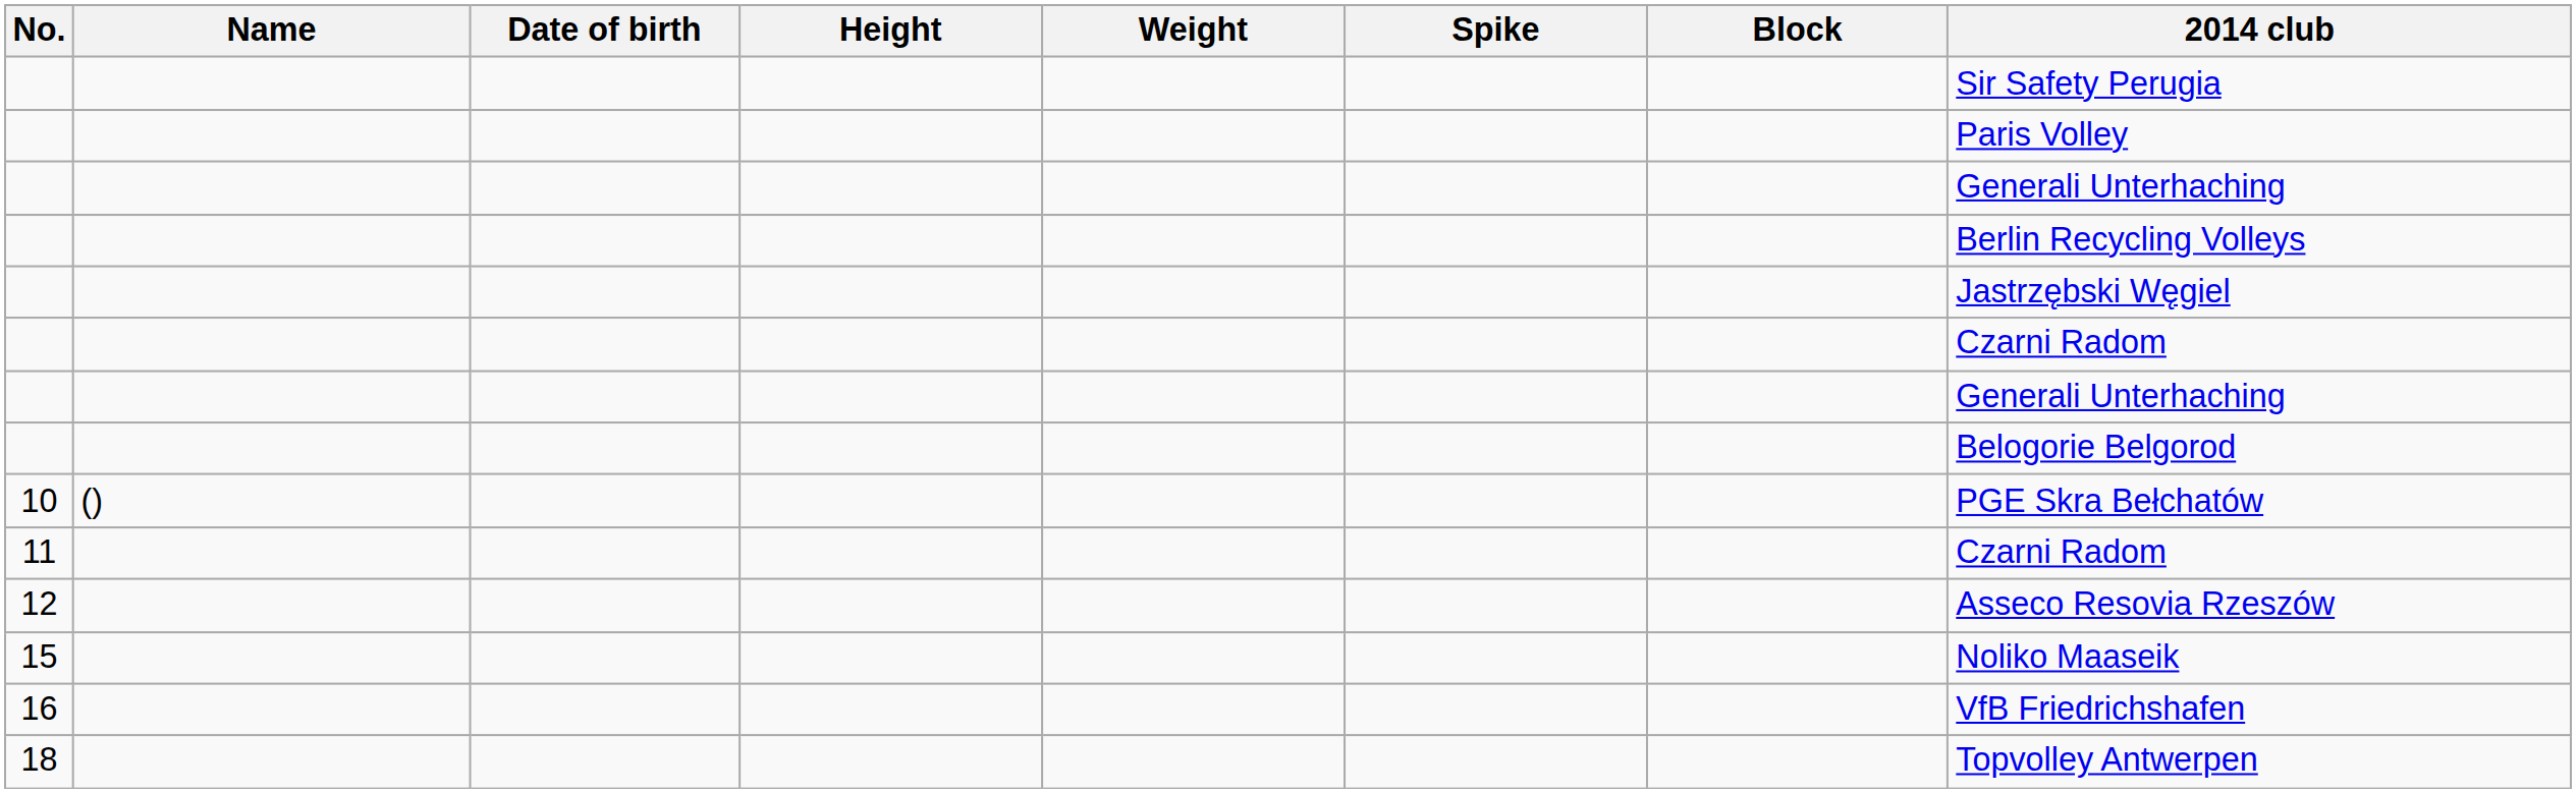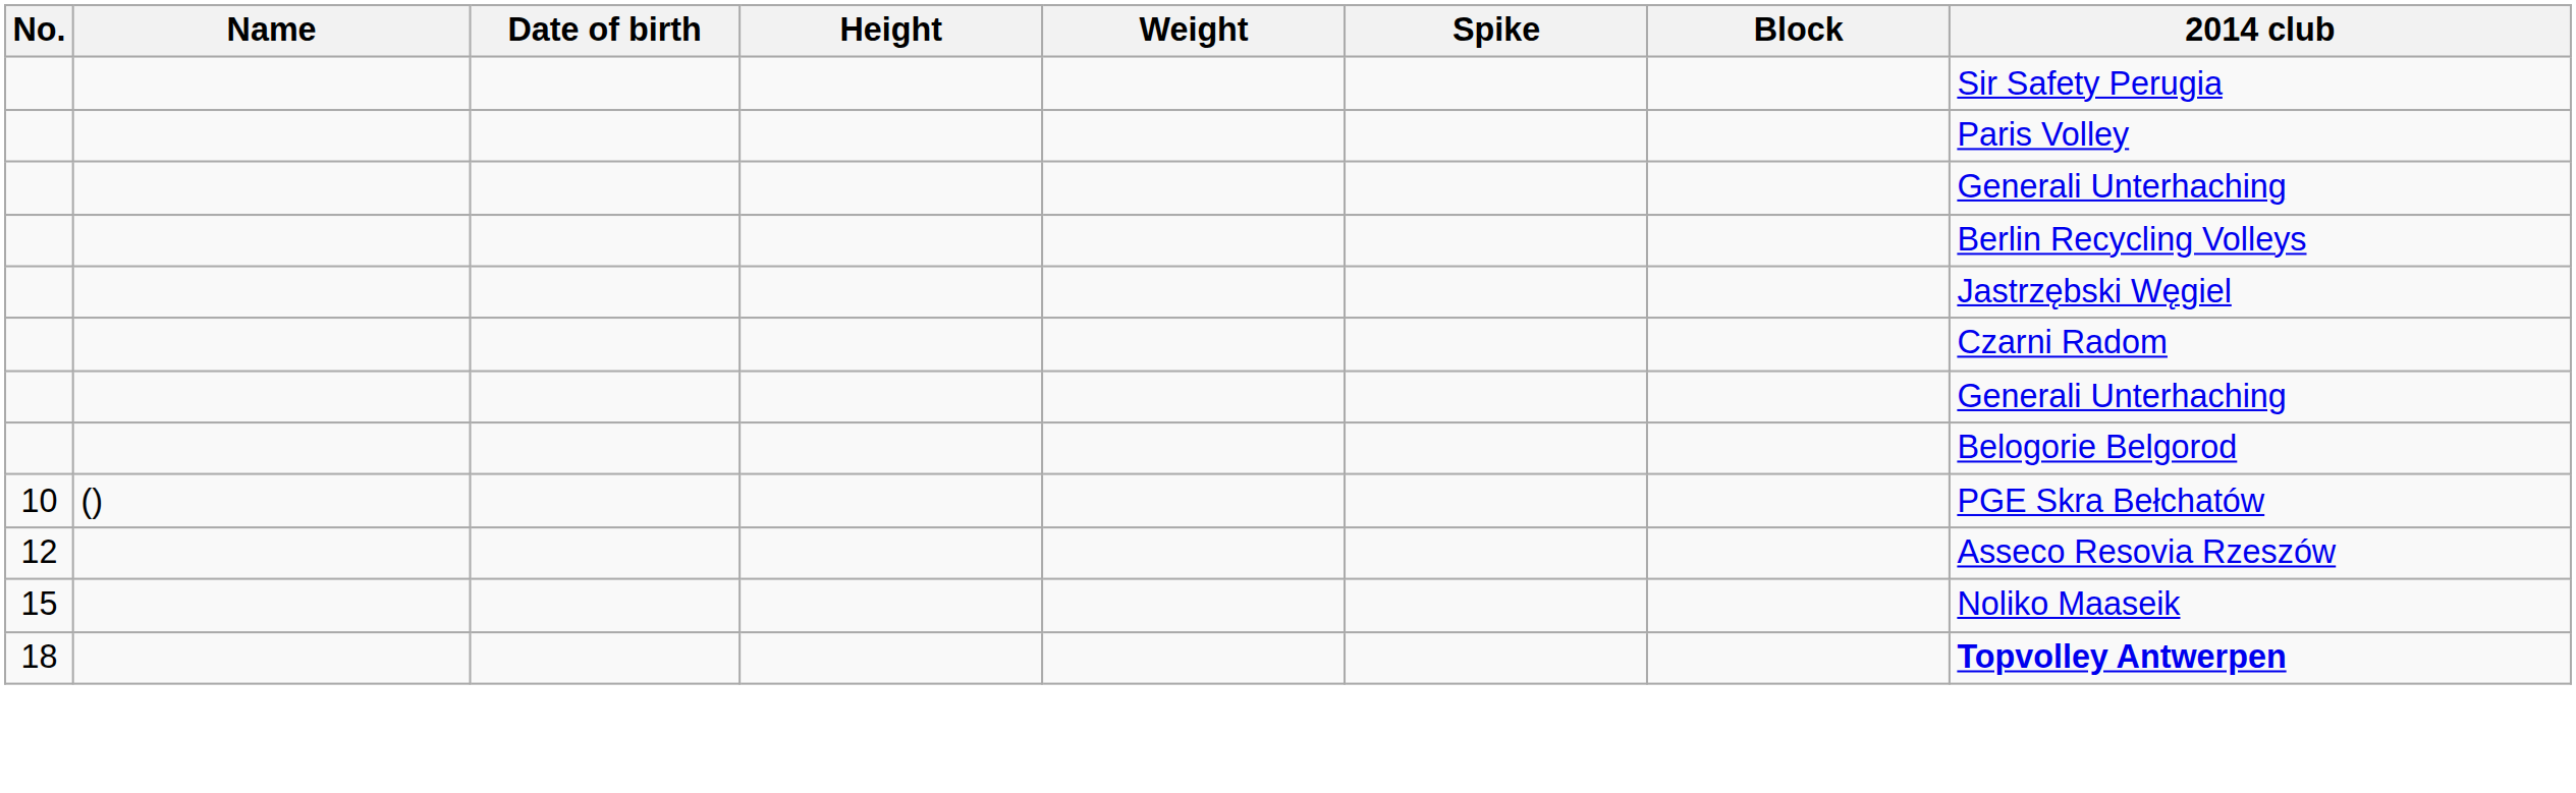- row: 11 | Czarni Radom
- row: 16 | VfB Friedrichshafen
18 | 2014 club: normal -> bold
